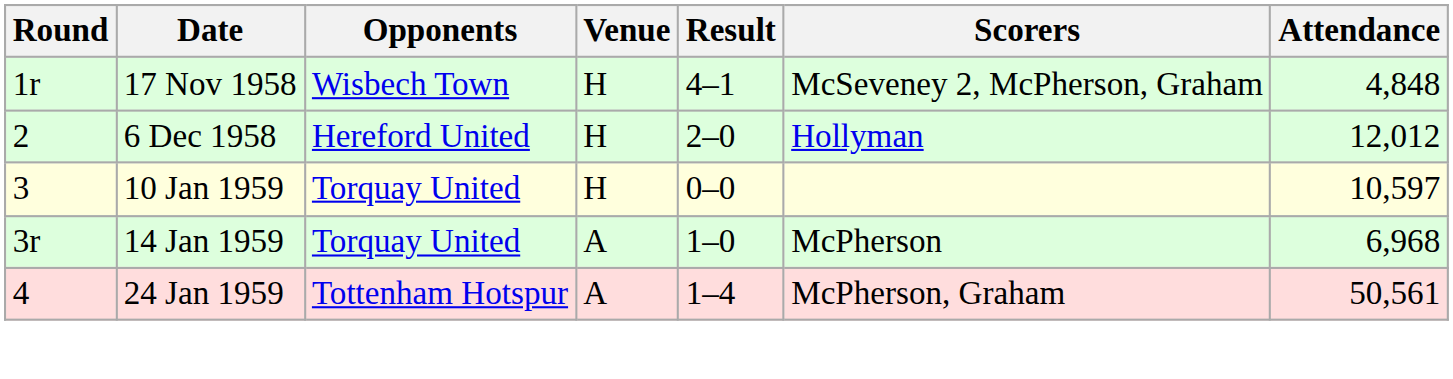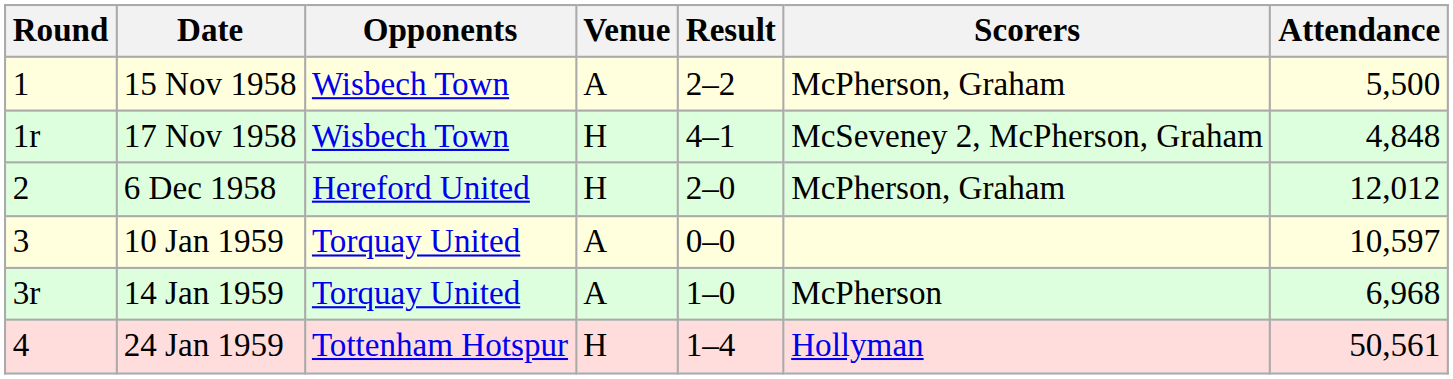+ row: 1 | 15 Nov 1958 | Wisbech Town | A | 2–2 | McPherson, Graham | 5,500
6 Dec 1958 | Scorers: Hollyman -> McPherson, Graham
10 Jan 1959 | Venue: H -> A
24 Jan 1959 | Venue: A -> H
24 Jan 1959 | Scorers: McPherson, Graham -> Hollyman
